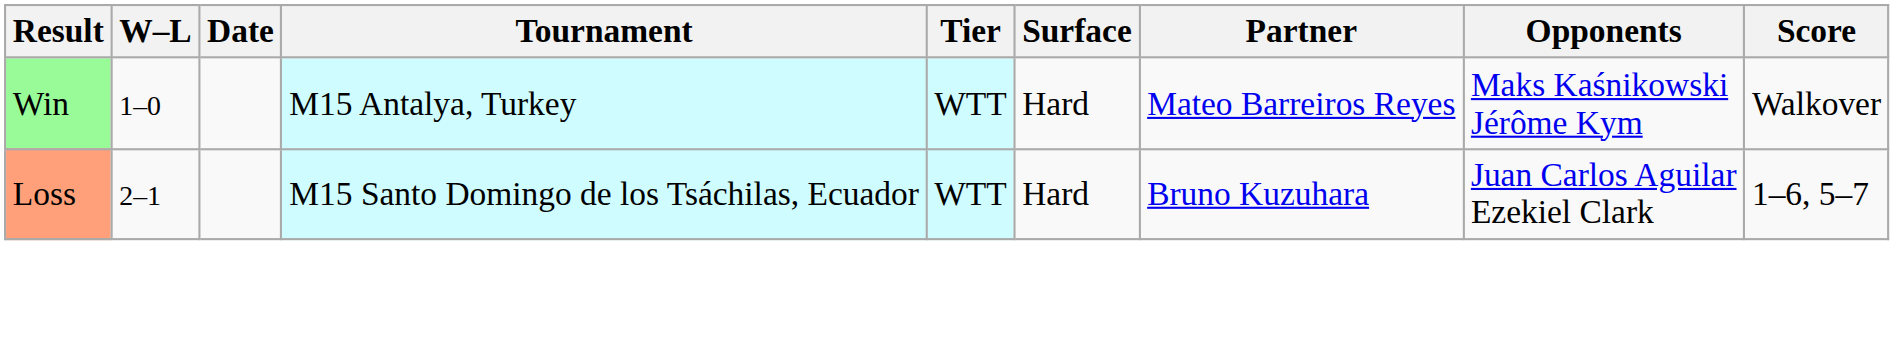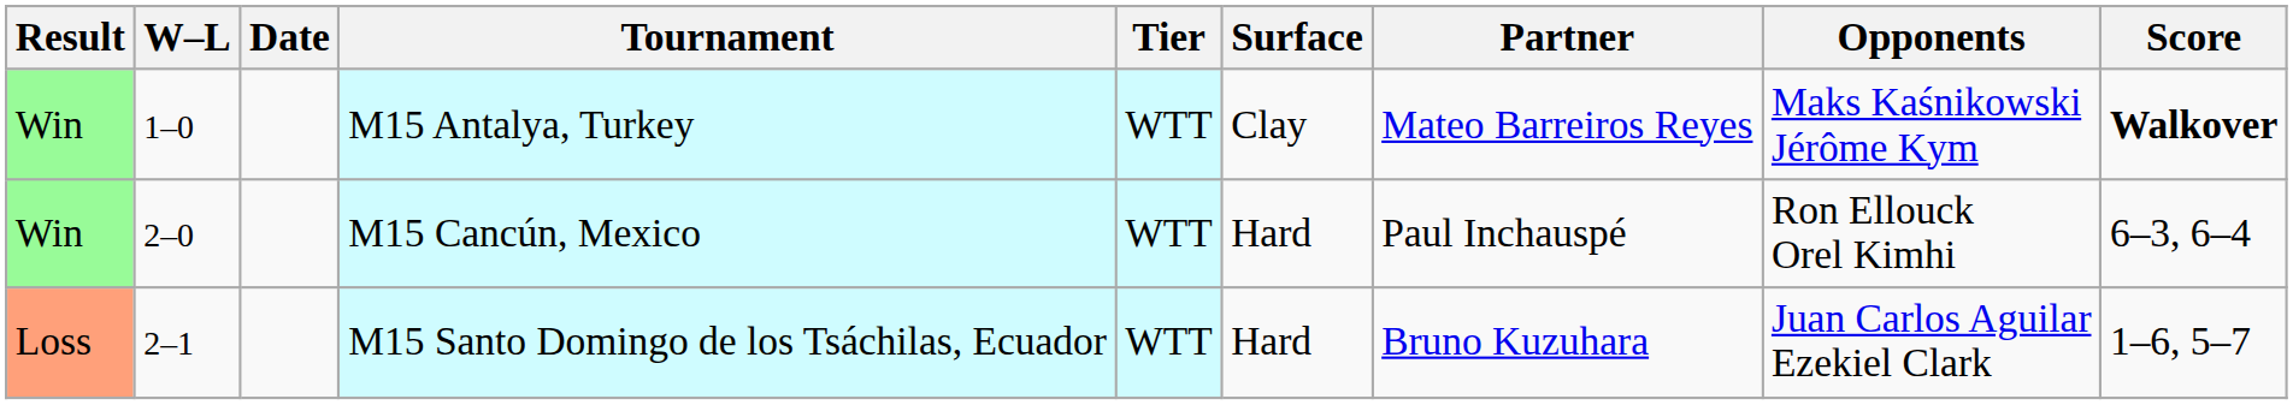M15 Antalya, Turkey | Surface: Hard -> Clay
M15 Antalya, Turkey | Score: normal -> bold
+ row: Win | 2–0 | M15 Cancún, Mexico | WTT | Hard | Paul Inchauspé | Ron Ellouck Orel Kimhi | 6–3, 6–4
